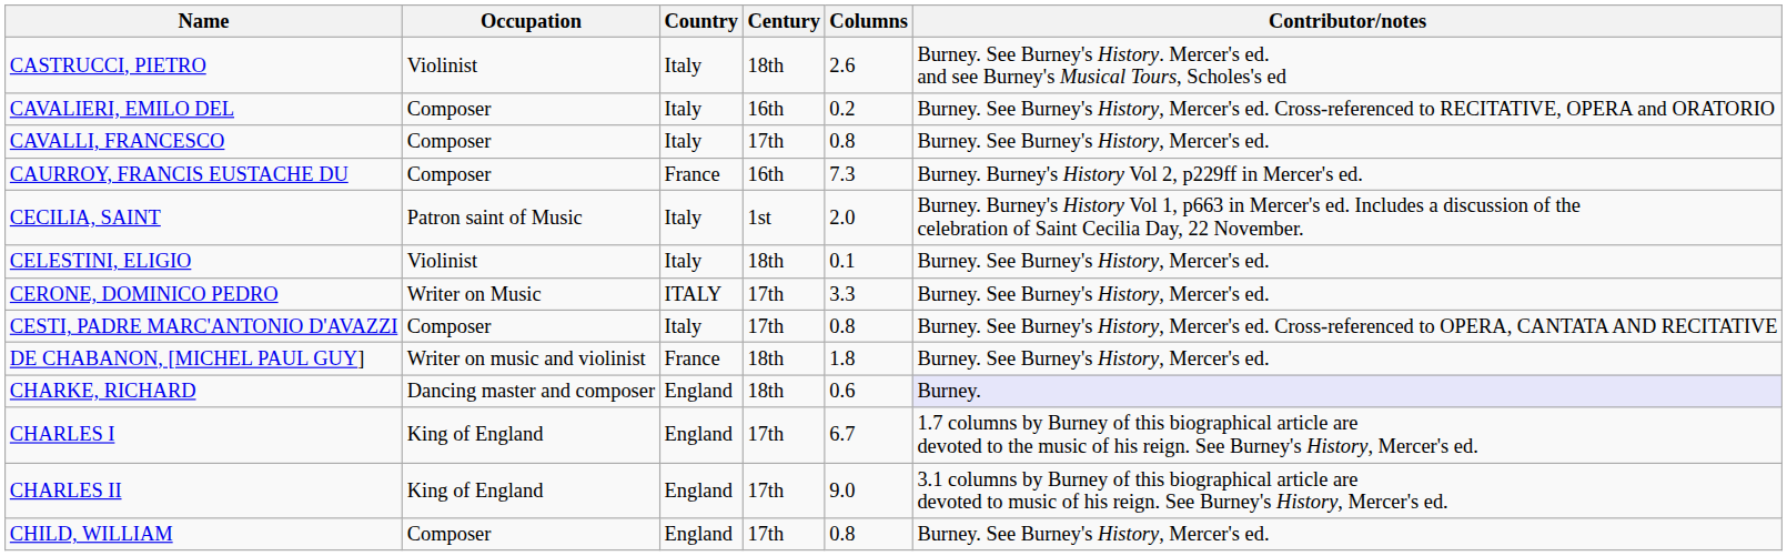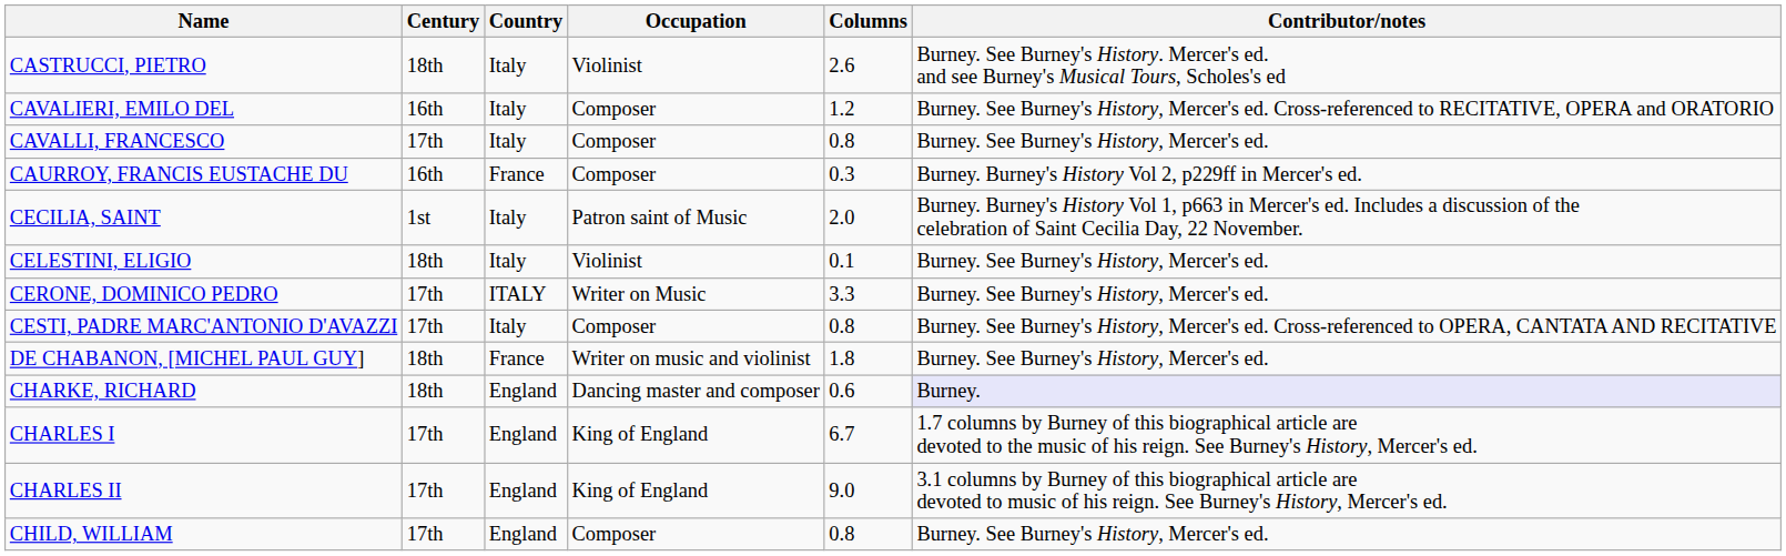columns swapped: Century <-> Occupation
CAVALIERI, EMILO DEL | Columns: 0.2 -> 1.2
CAURROY, FRANCIS EUSTACHE DU | Columns: 7.3 -> 0.3
